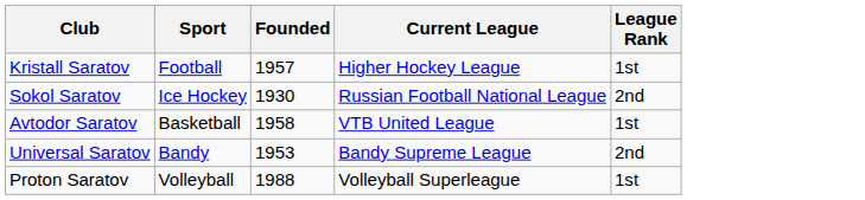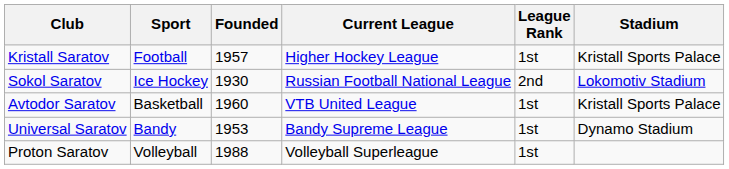+ column: Stadium | Kristall Sports Palace | Lokomotiv Stadium | Kristall Sports Palace | Dynamo Stadium
Avtodor Saratov | Founded: 1958 -> 1960
Universal Saratov | League Rank: 2nd -> 1st
